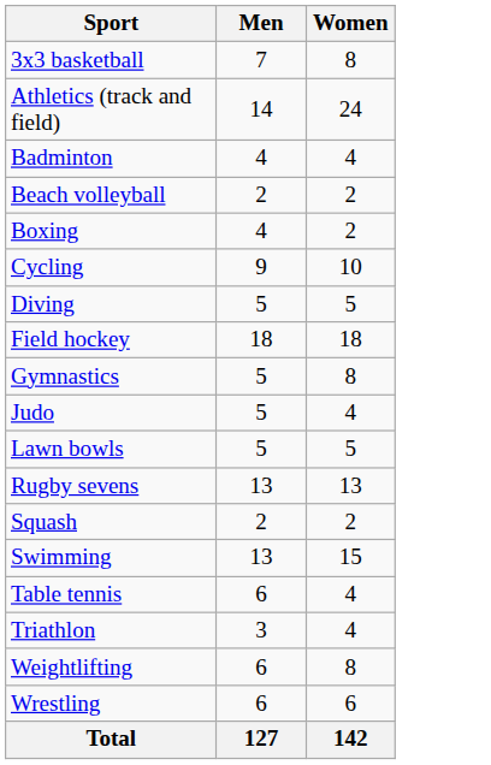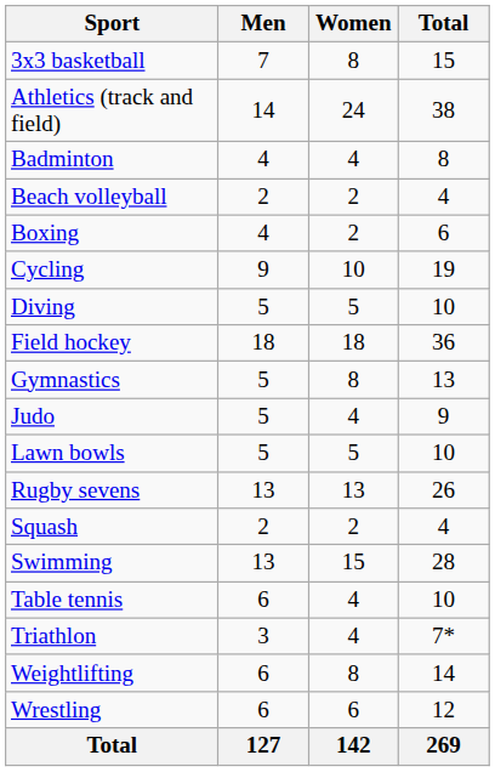+ column: Total | 15 | 38 | 8 | 4 | 6 | 19 | 10 | 36 | 13 | 9 | 10 | 26 | 4 | 28 | 10 | 7* | 14 | 12 | 269
